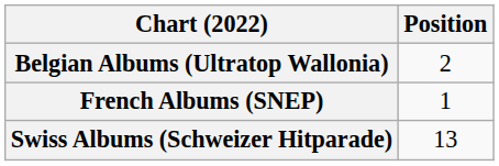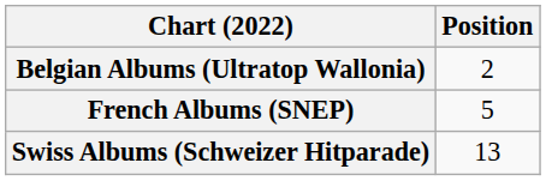French Albums (SNEP) | Position: 1 -> 5
